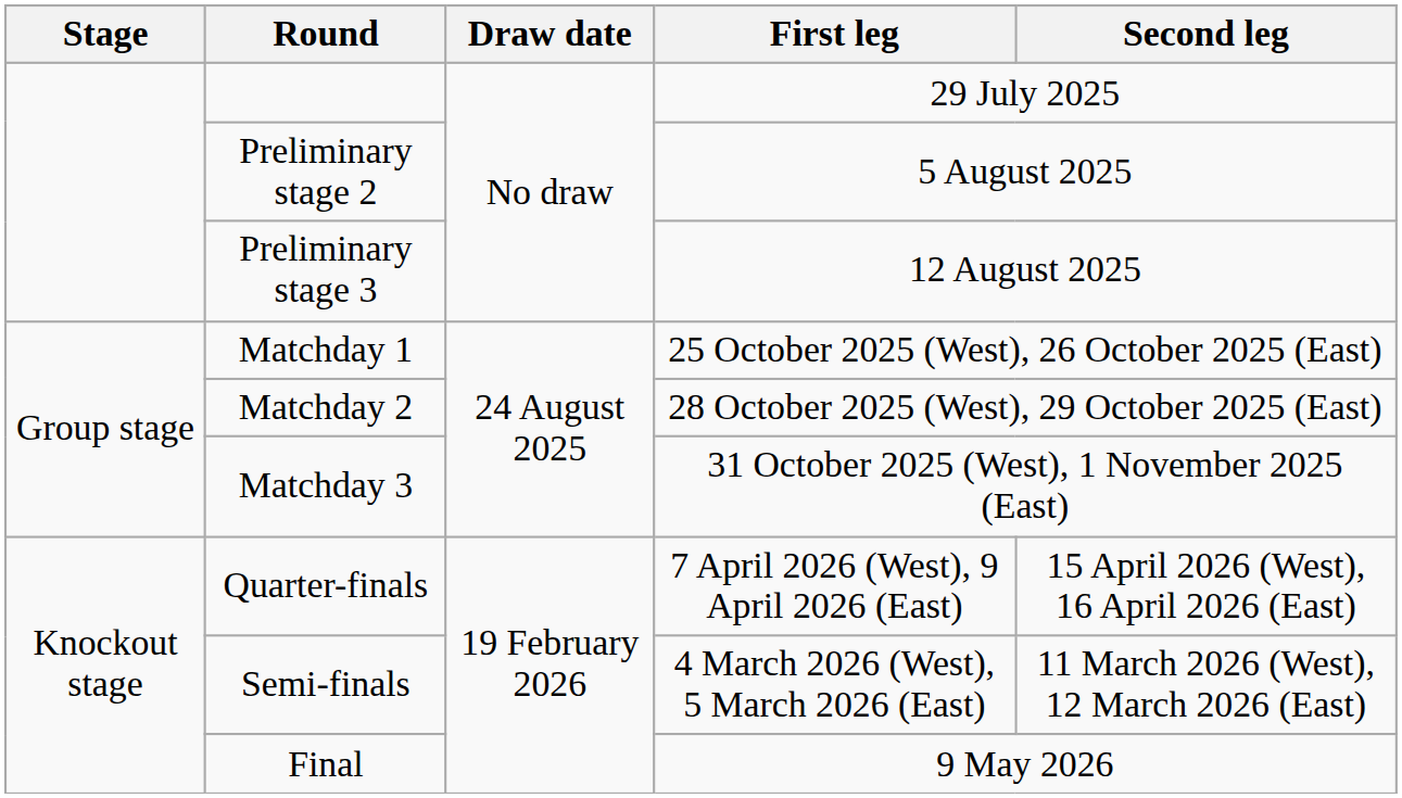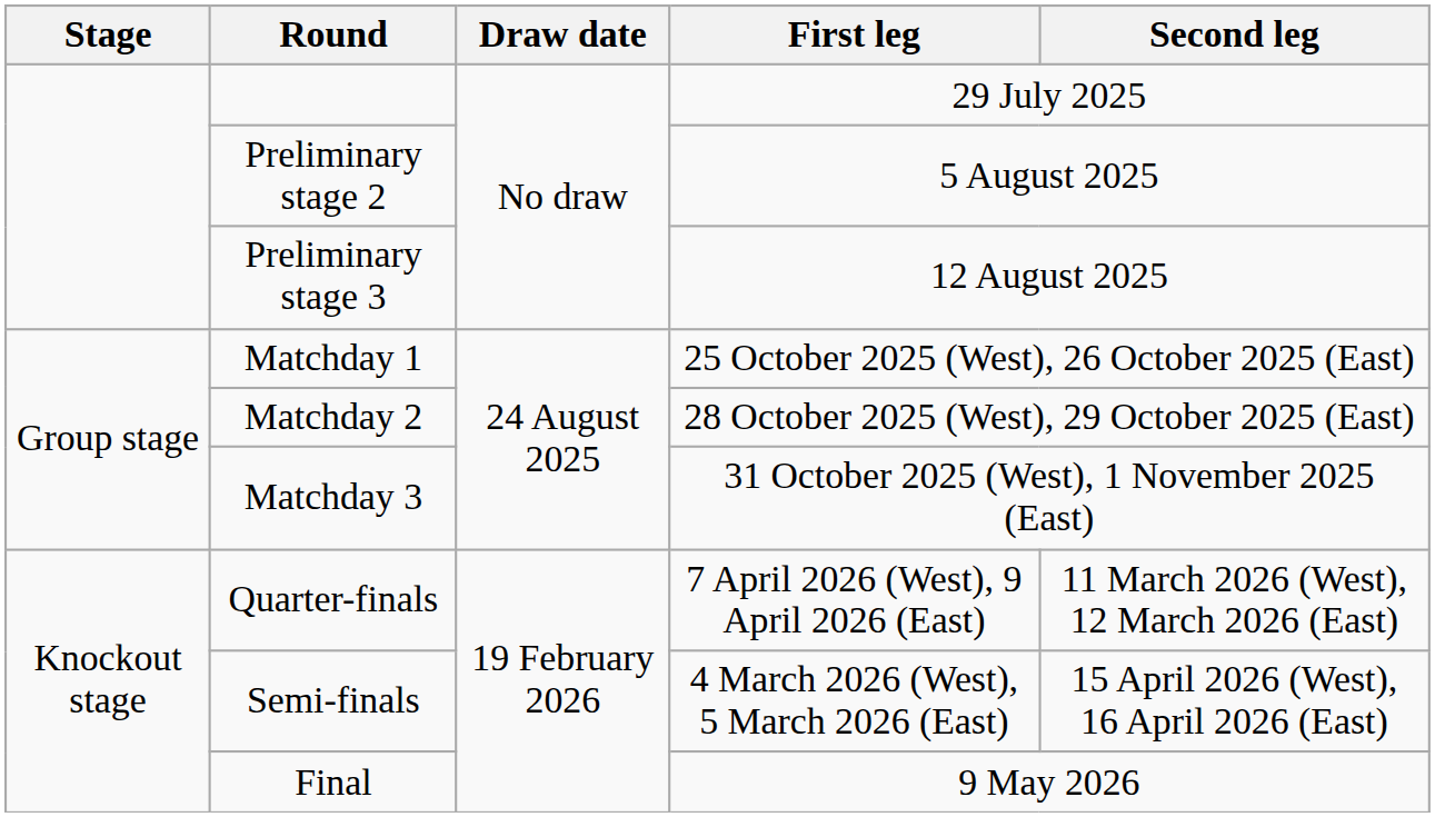Quarter-finals | Second leg: 15 April 2026 (West), 16 April 2026 (East) -> 11 March 2026 (West), 12 March 2026 (East)
Semi-finals | Second leg: 11 March 2026 (West), 12 March 2026 (East) -> 15 April 2026 (West), 16 April 2026 (East)
